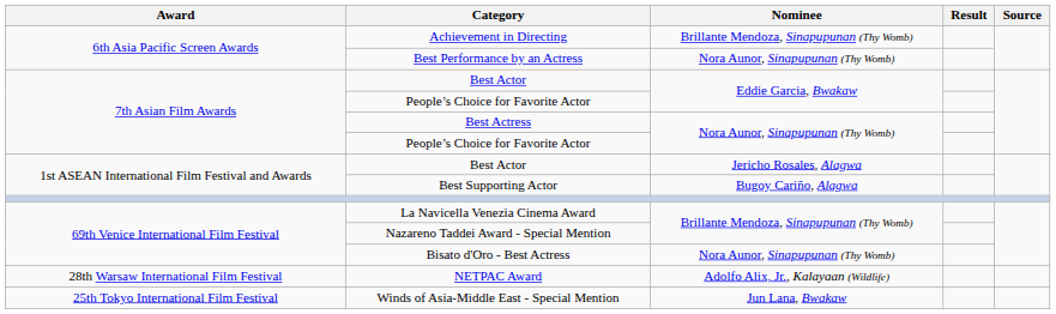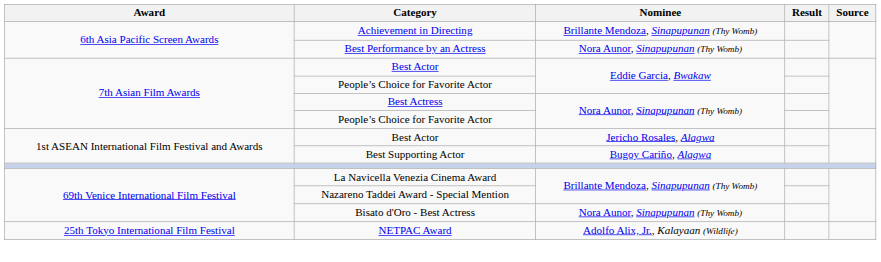NETPAC Award | Award: 28th Warsaw International Film Festival -> 25th Tokyo International Film Festival
- row: 25th Tokyo International Film Festival | Winds of Asia-Middle East - Special Mention | Jun Lana, Bwakaw
